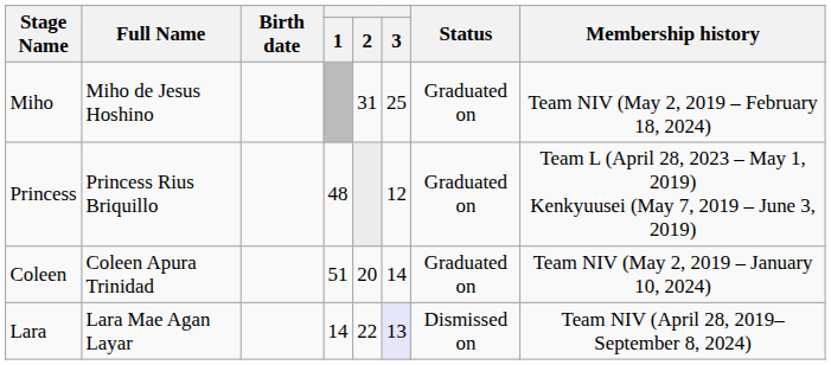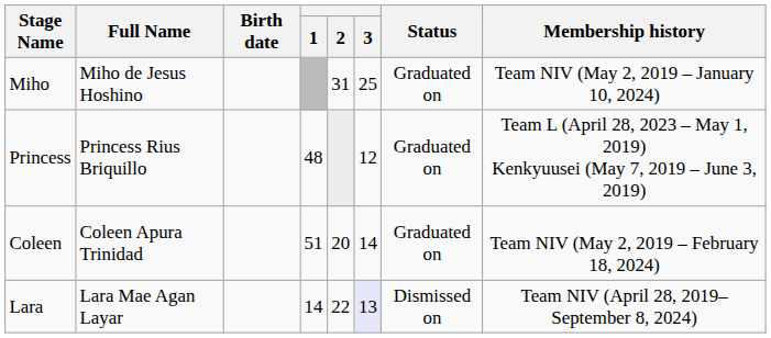Miho | Membership history: Team NIV (May 2, 2019 – February 18, 2024) -> Team NIV (May 2, 2019 – January 10, 2024)
Coleen | Membership history: Team NIV (May 2, 2019 – January 10, 2024) -> Team NIV (May 2, 2019 – February 18, 2024)
